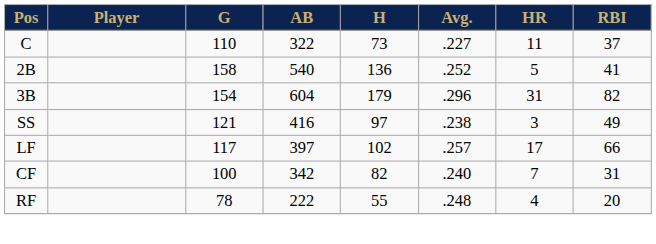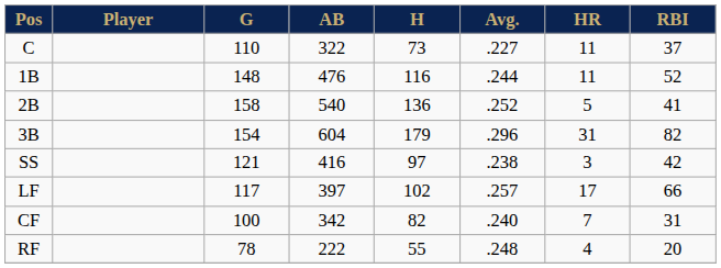+ row: 1B | 148 | 476 | 116 | .244 | 11 | 52
SS | RBI: 49 -> 42
